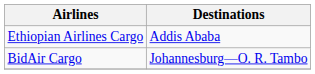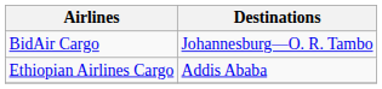rows swapped: BidAir Cargo <-> Ethiopian Airlines Cargo
